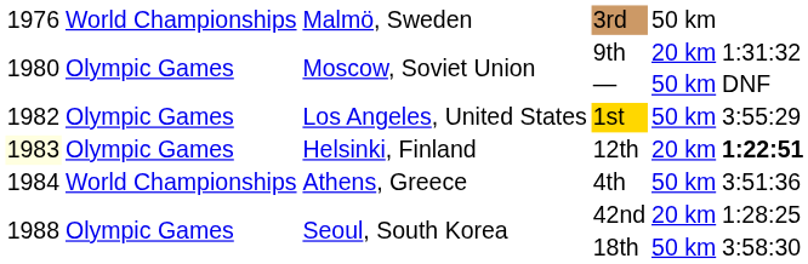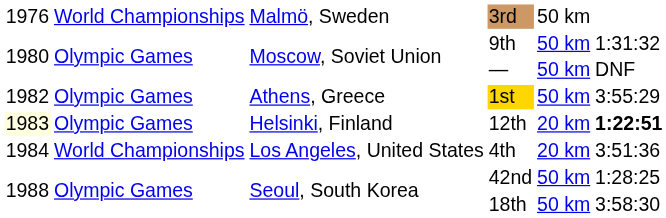9th | column 5: 20 km -> 50 km
1st | column 3: Los Angeles, United States -> Athens, Greece
4th | column 3: Athens, Greece -> Los Angeles, United States
4th | column 5: 50 km -> 20 km
42nd | column 5: 20 km -> 50 km
